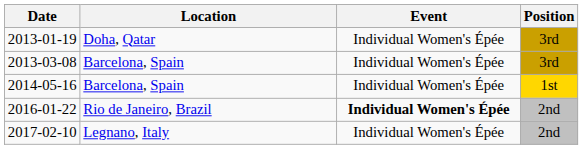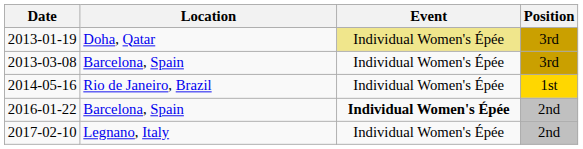2013-01-19 | Event: no background -> khaki background
2014-05-16 | Location: Barcelona, Spain -> Rio de Janeiro, Brazil
2016-01-22 | Location: Rio de Janeiro, Brazil -> Barcelona, Spain
